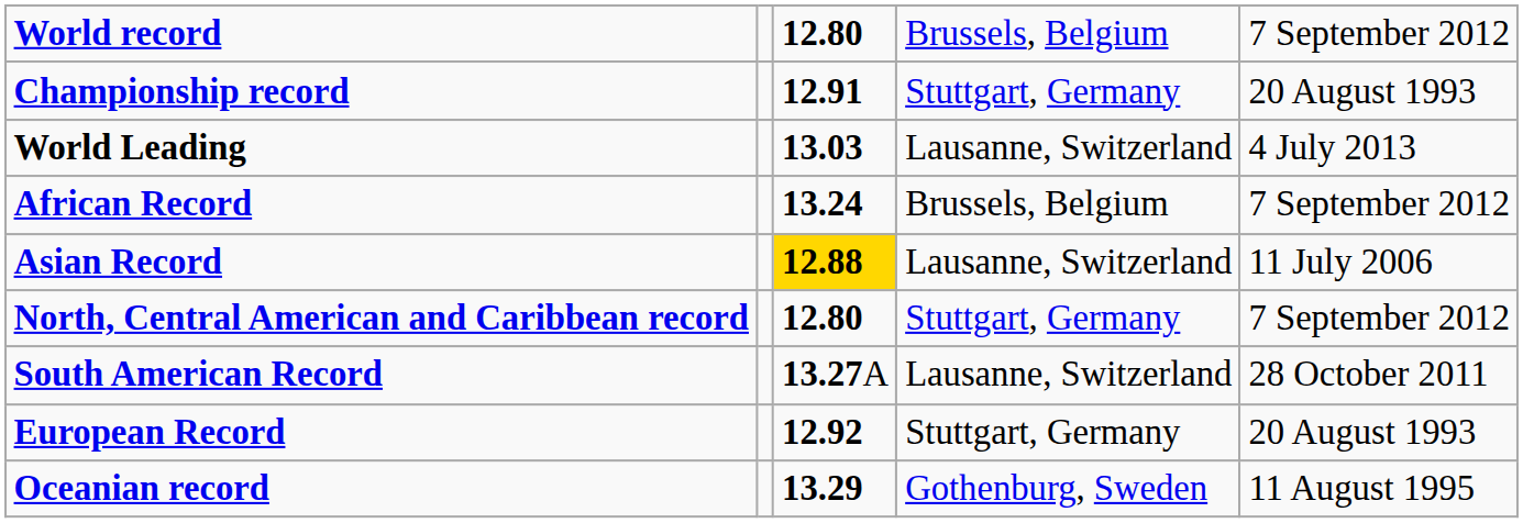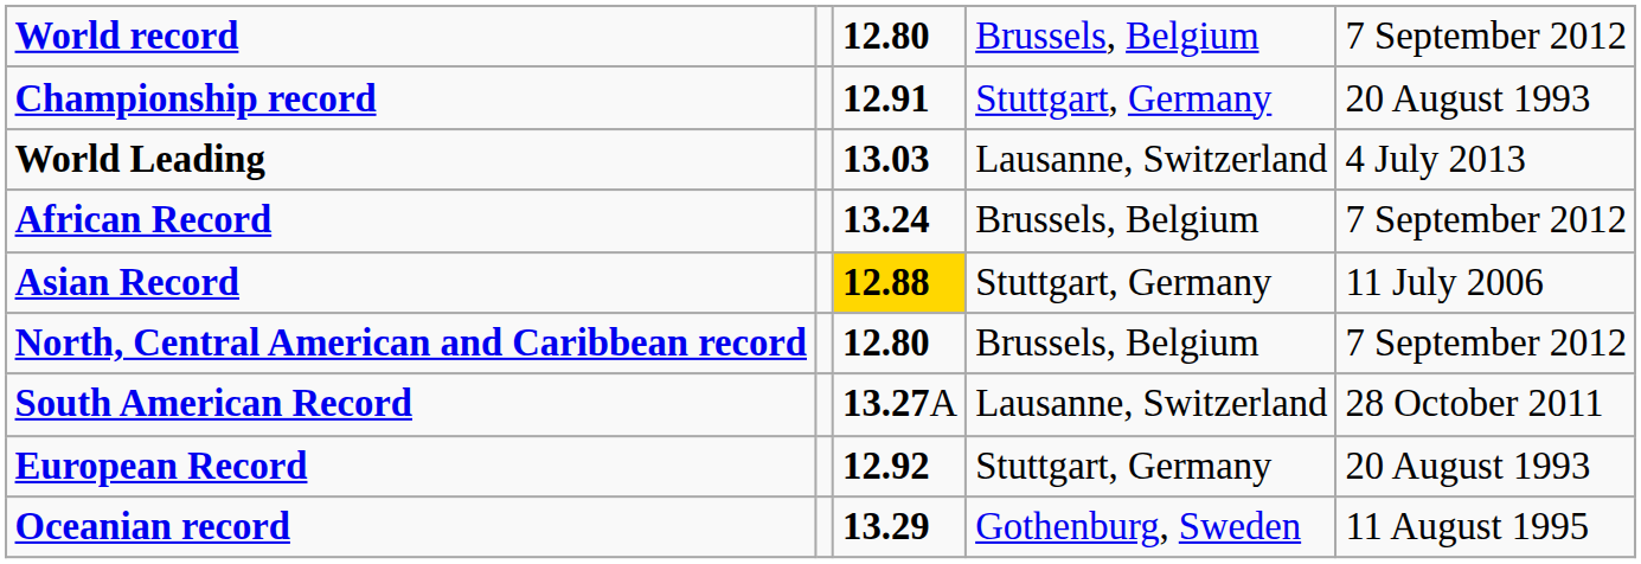Asian Record | column 4: Lausanne, Switzerland -> Stuttgart, Germany
North, Central American and Caribbean record | column 4: Stuttgart, Germany -> Brussels, Belgium
